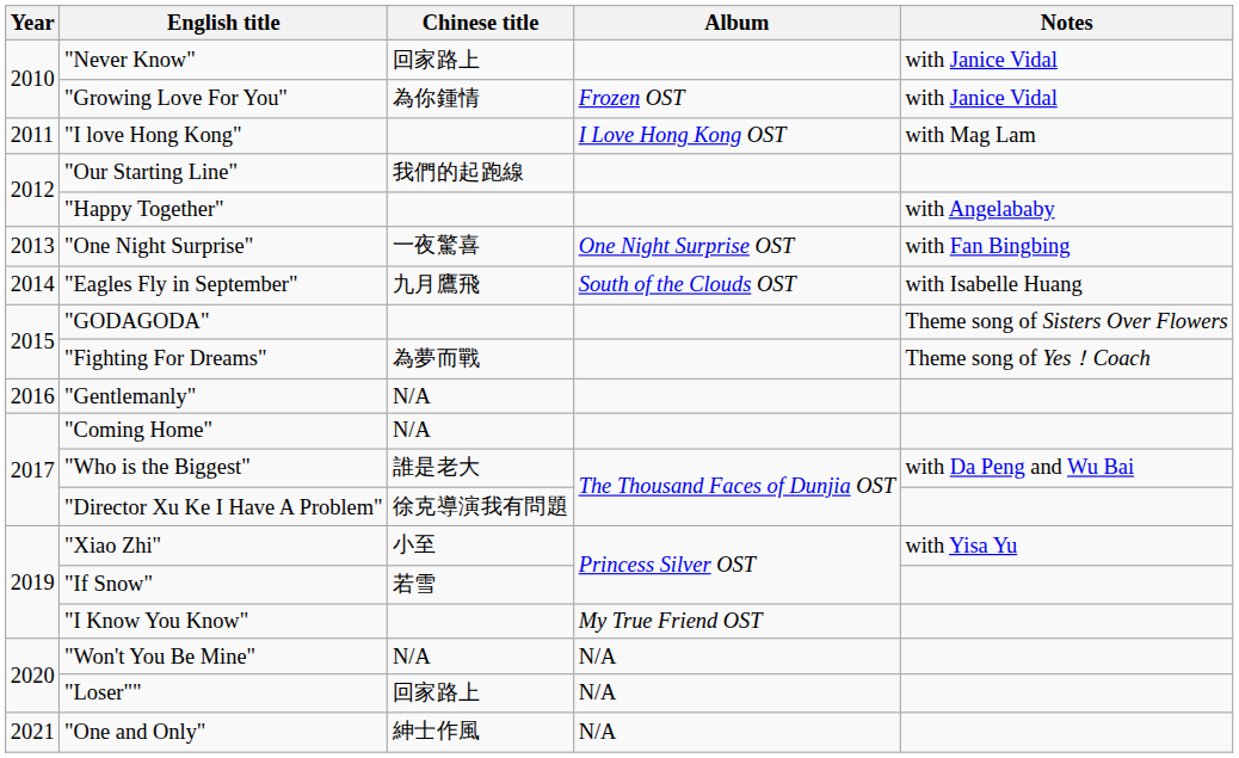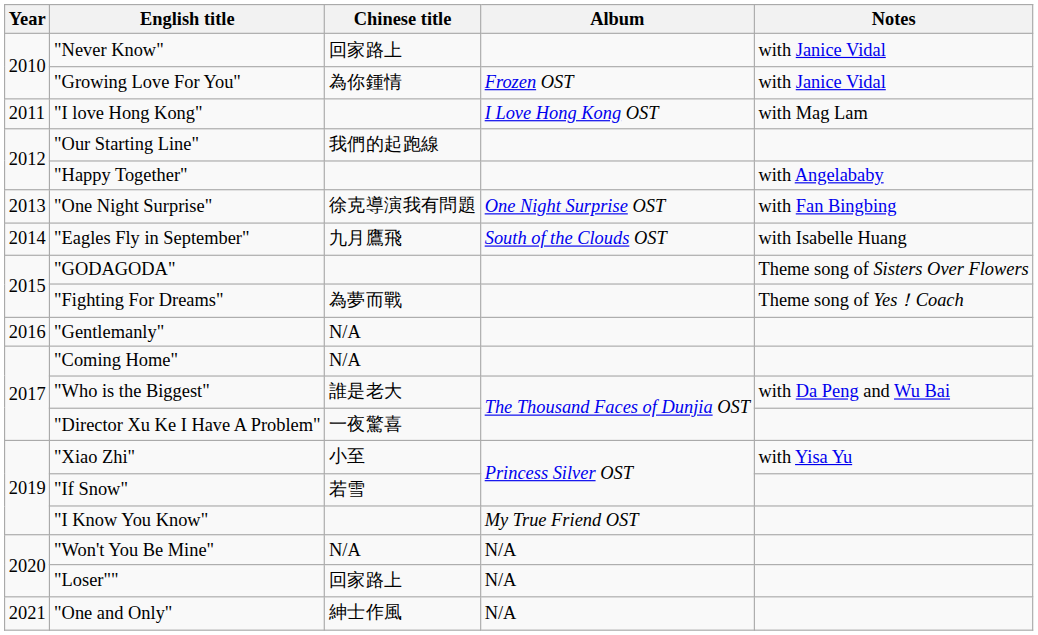"One Night Surprise" | Chinese title: 一夜驚喜 -> 徐克導演我有問題
"Director Xu Ke I Have A Problem" | Chinese title: 徐克導演我有問題 -> 一夜驚喜
